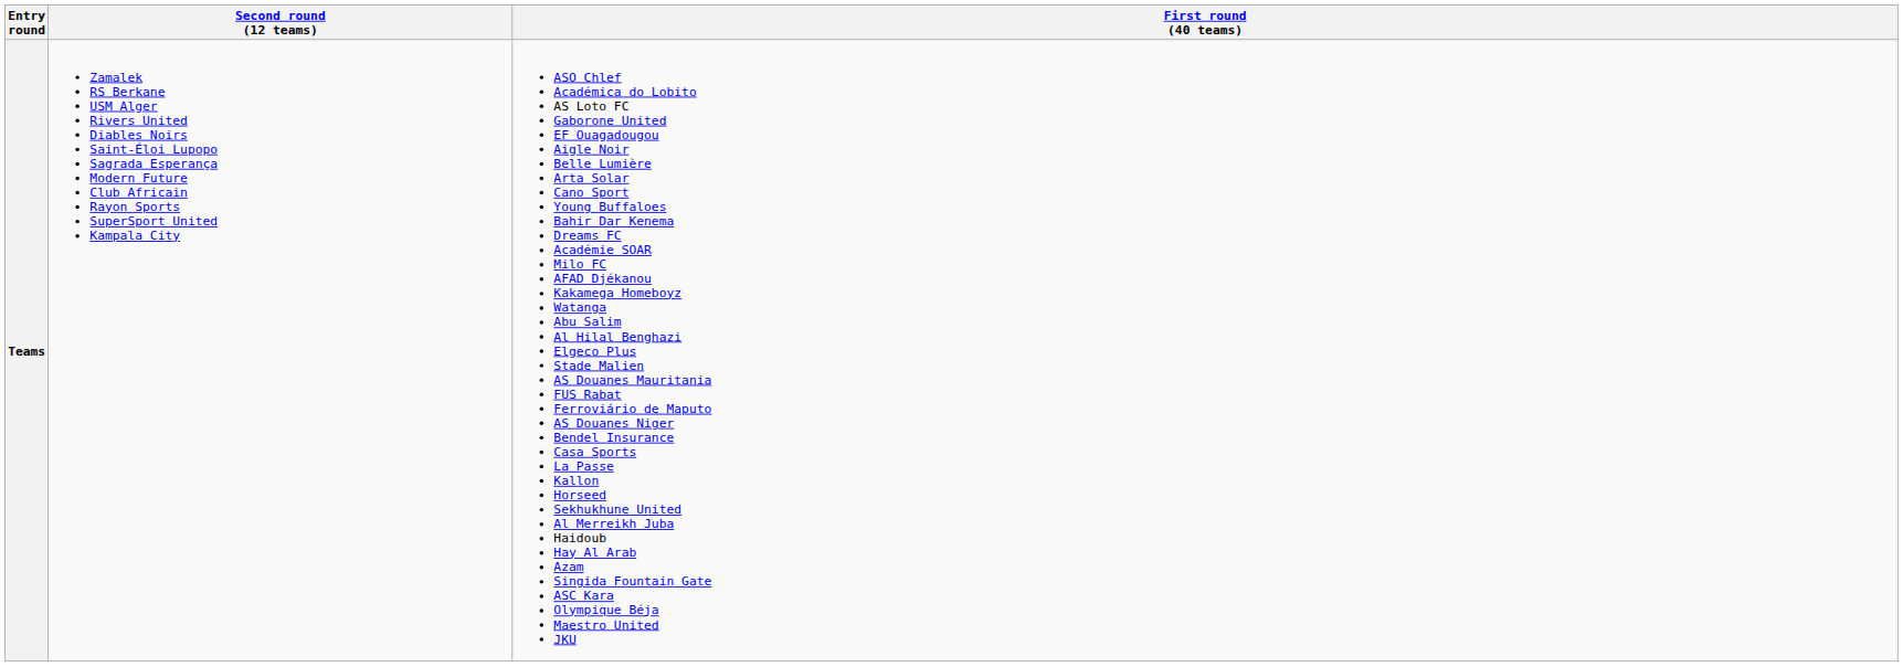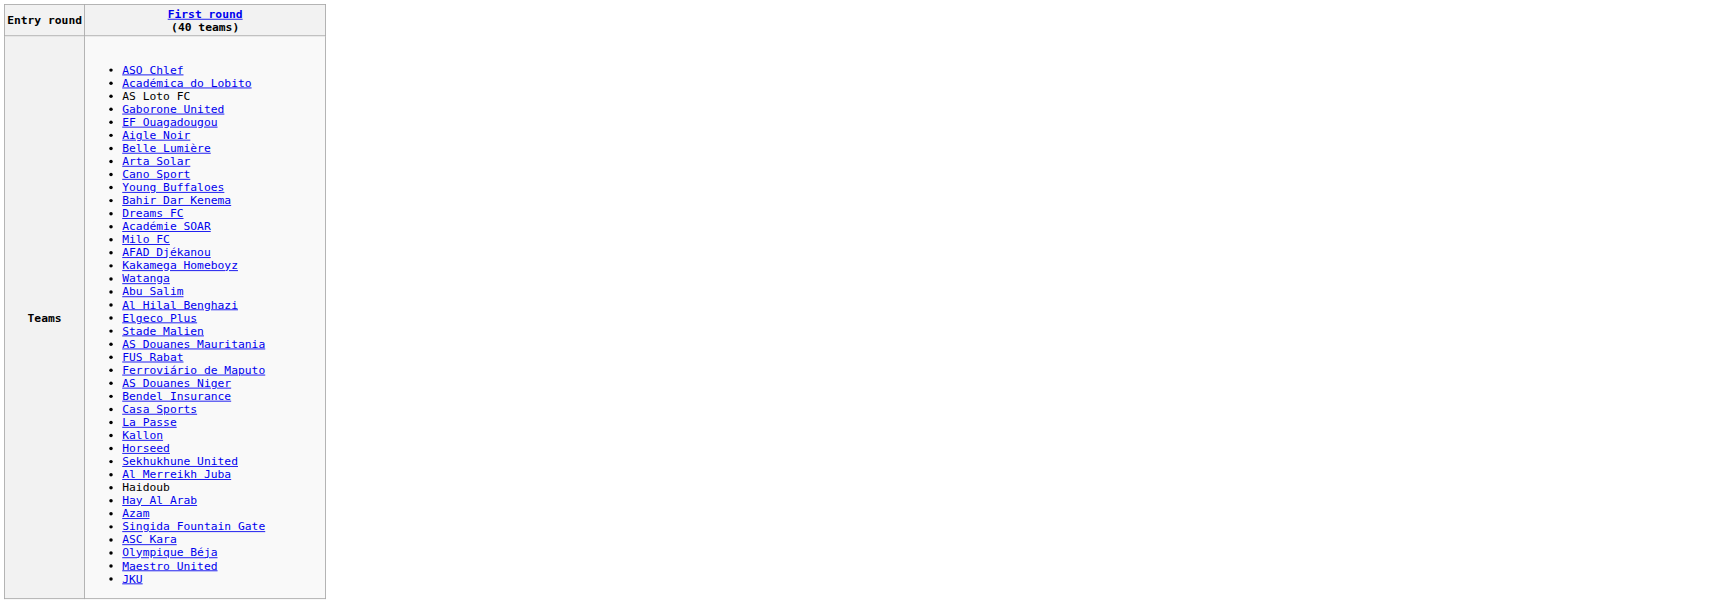- column: Second round (12 teams) | Zamalek RS Berkane USM Alger Rivers United Diables Noirs Saint-Éloi Lupopo Sagrada Esperança Modern Future Club Africain Rayon Sports SuperSport United Kampala City
